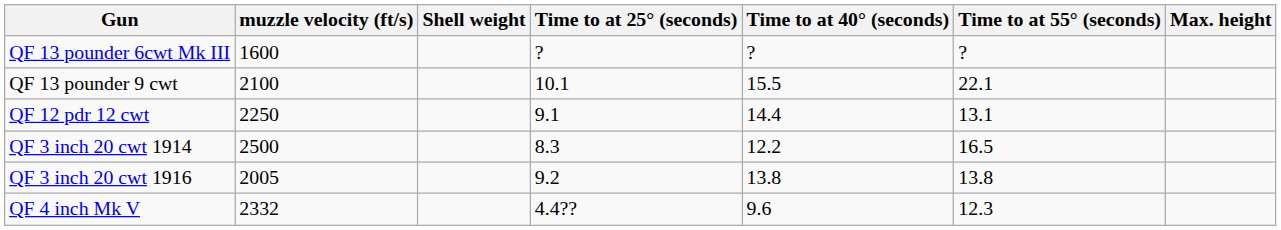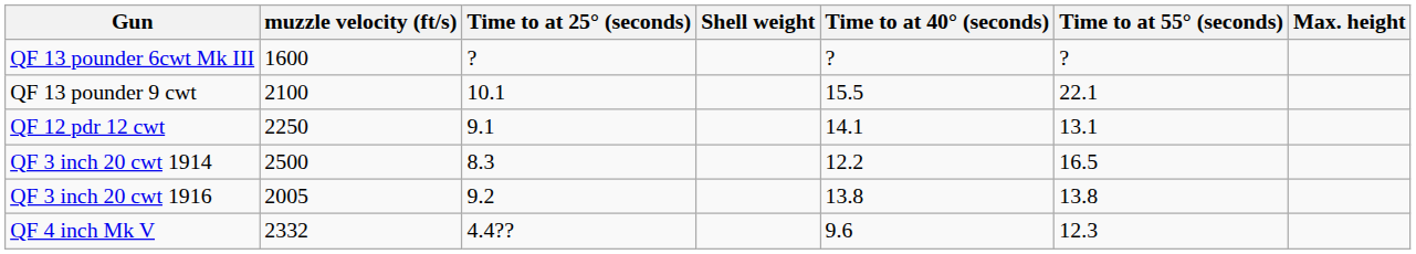columns swapped: Shell weight <-> Time to at 25° (seconds)
QF 12 pdr 12 cwt | Time to at 40° (seconds): 14.4 -> 14.1
